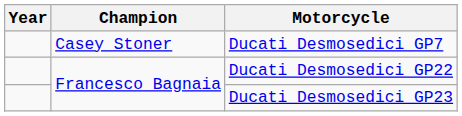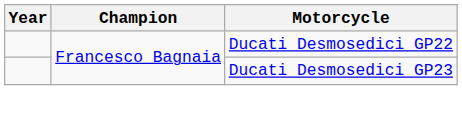- row: Casey Stoner | Ducati Desmosedici GP7
